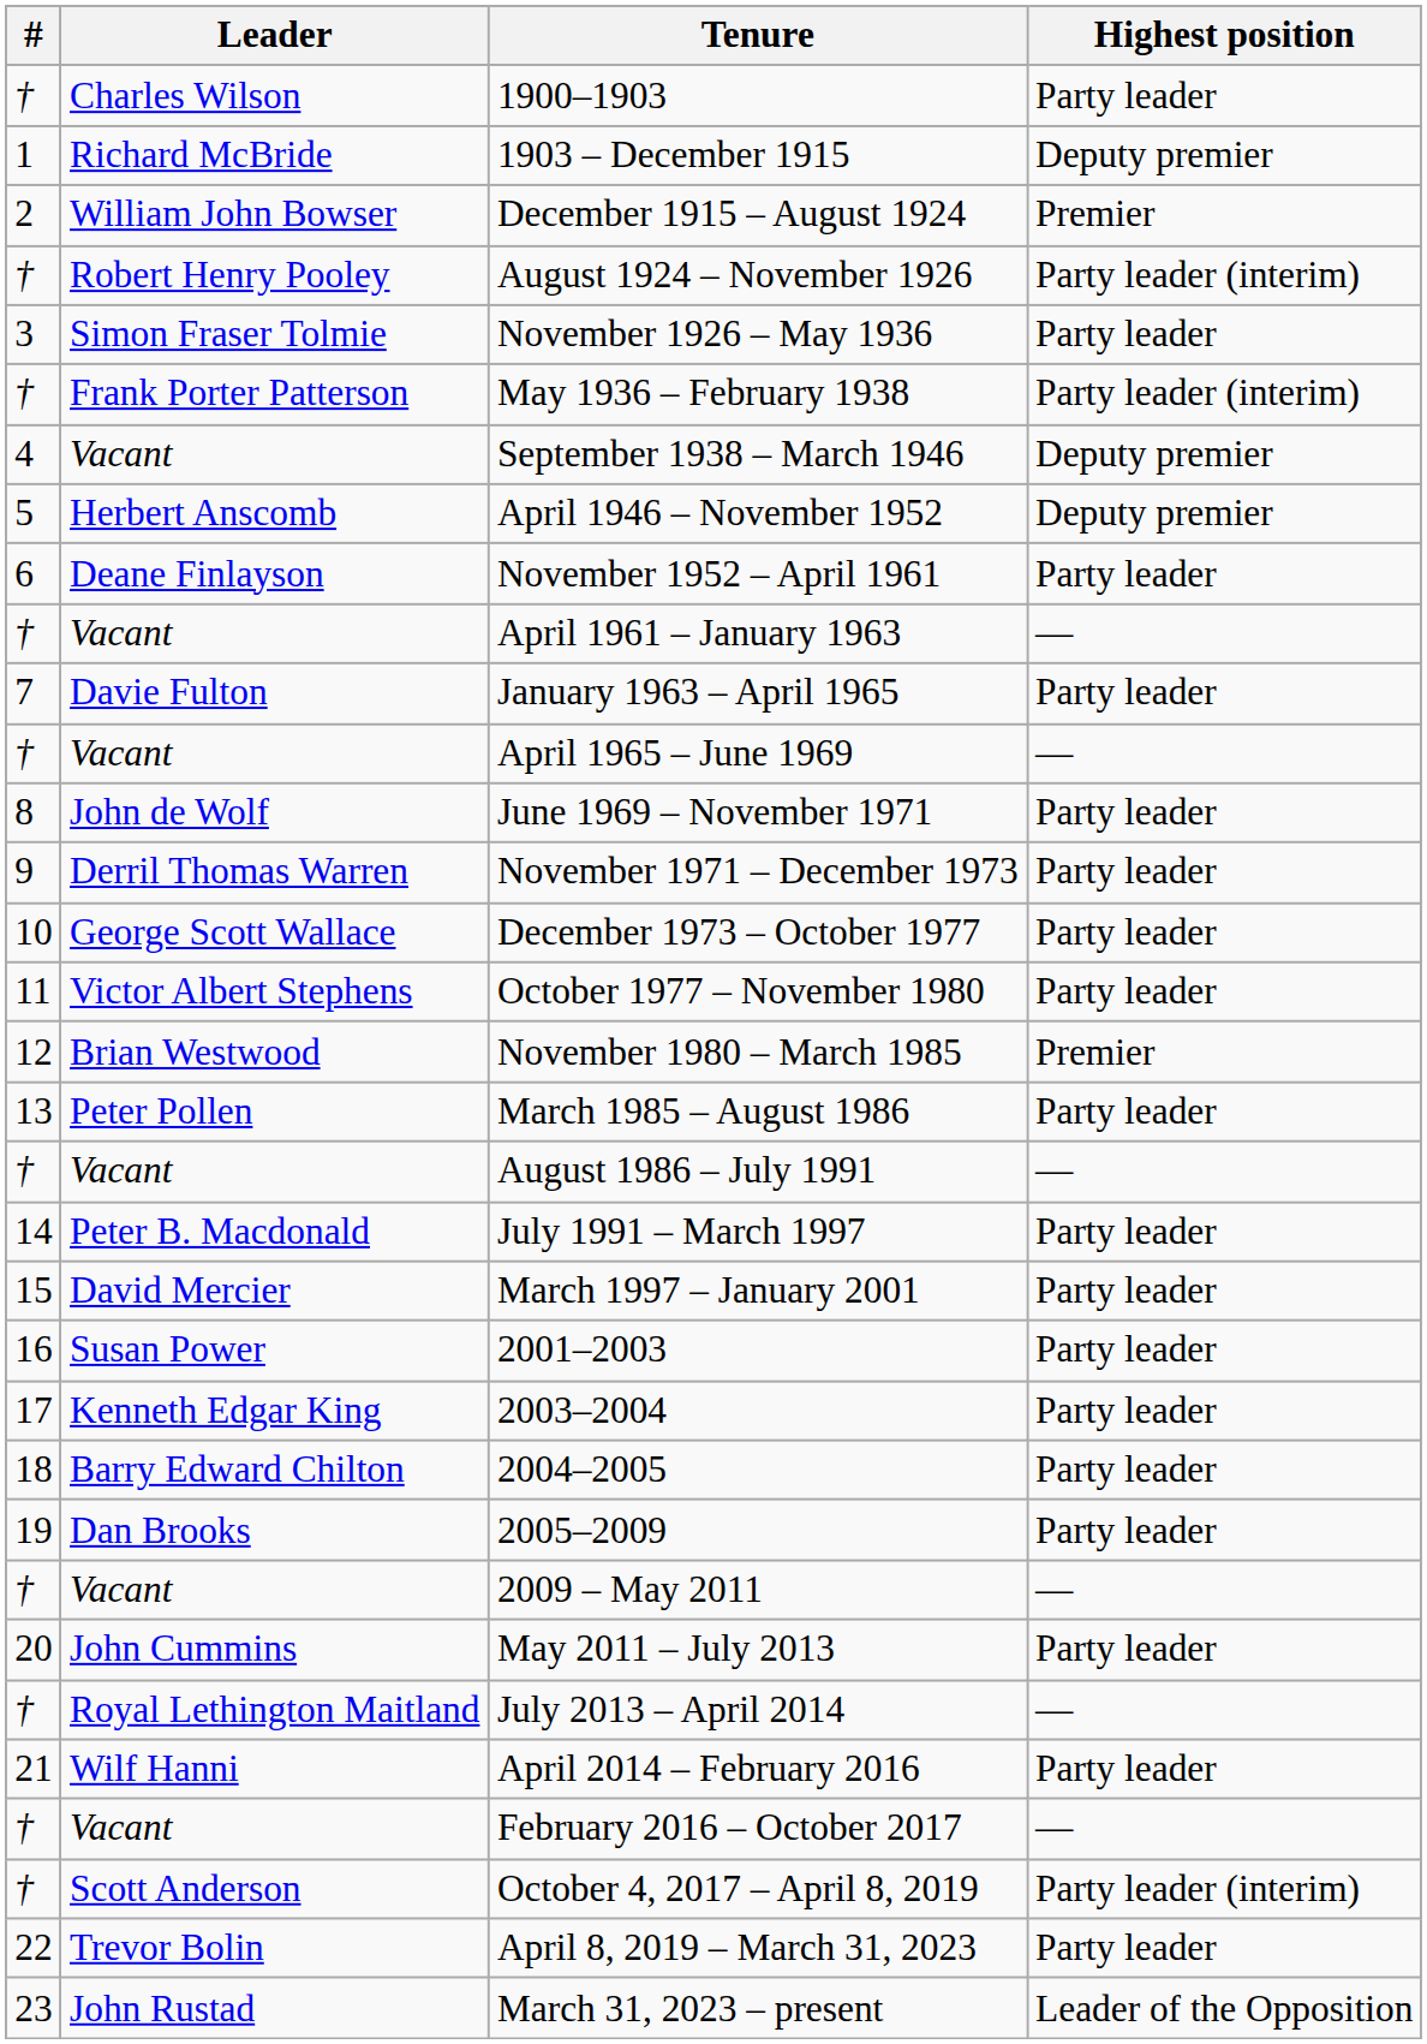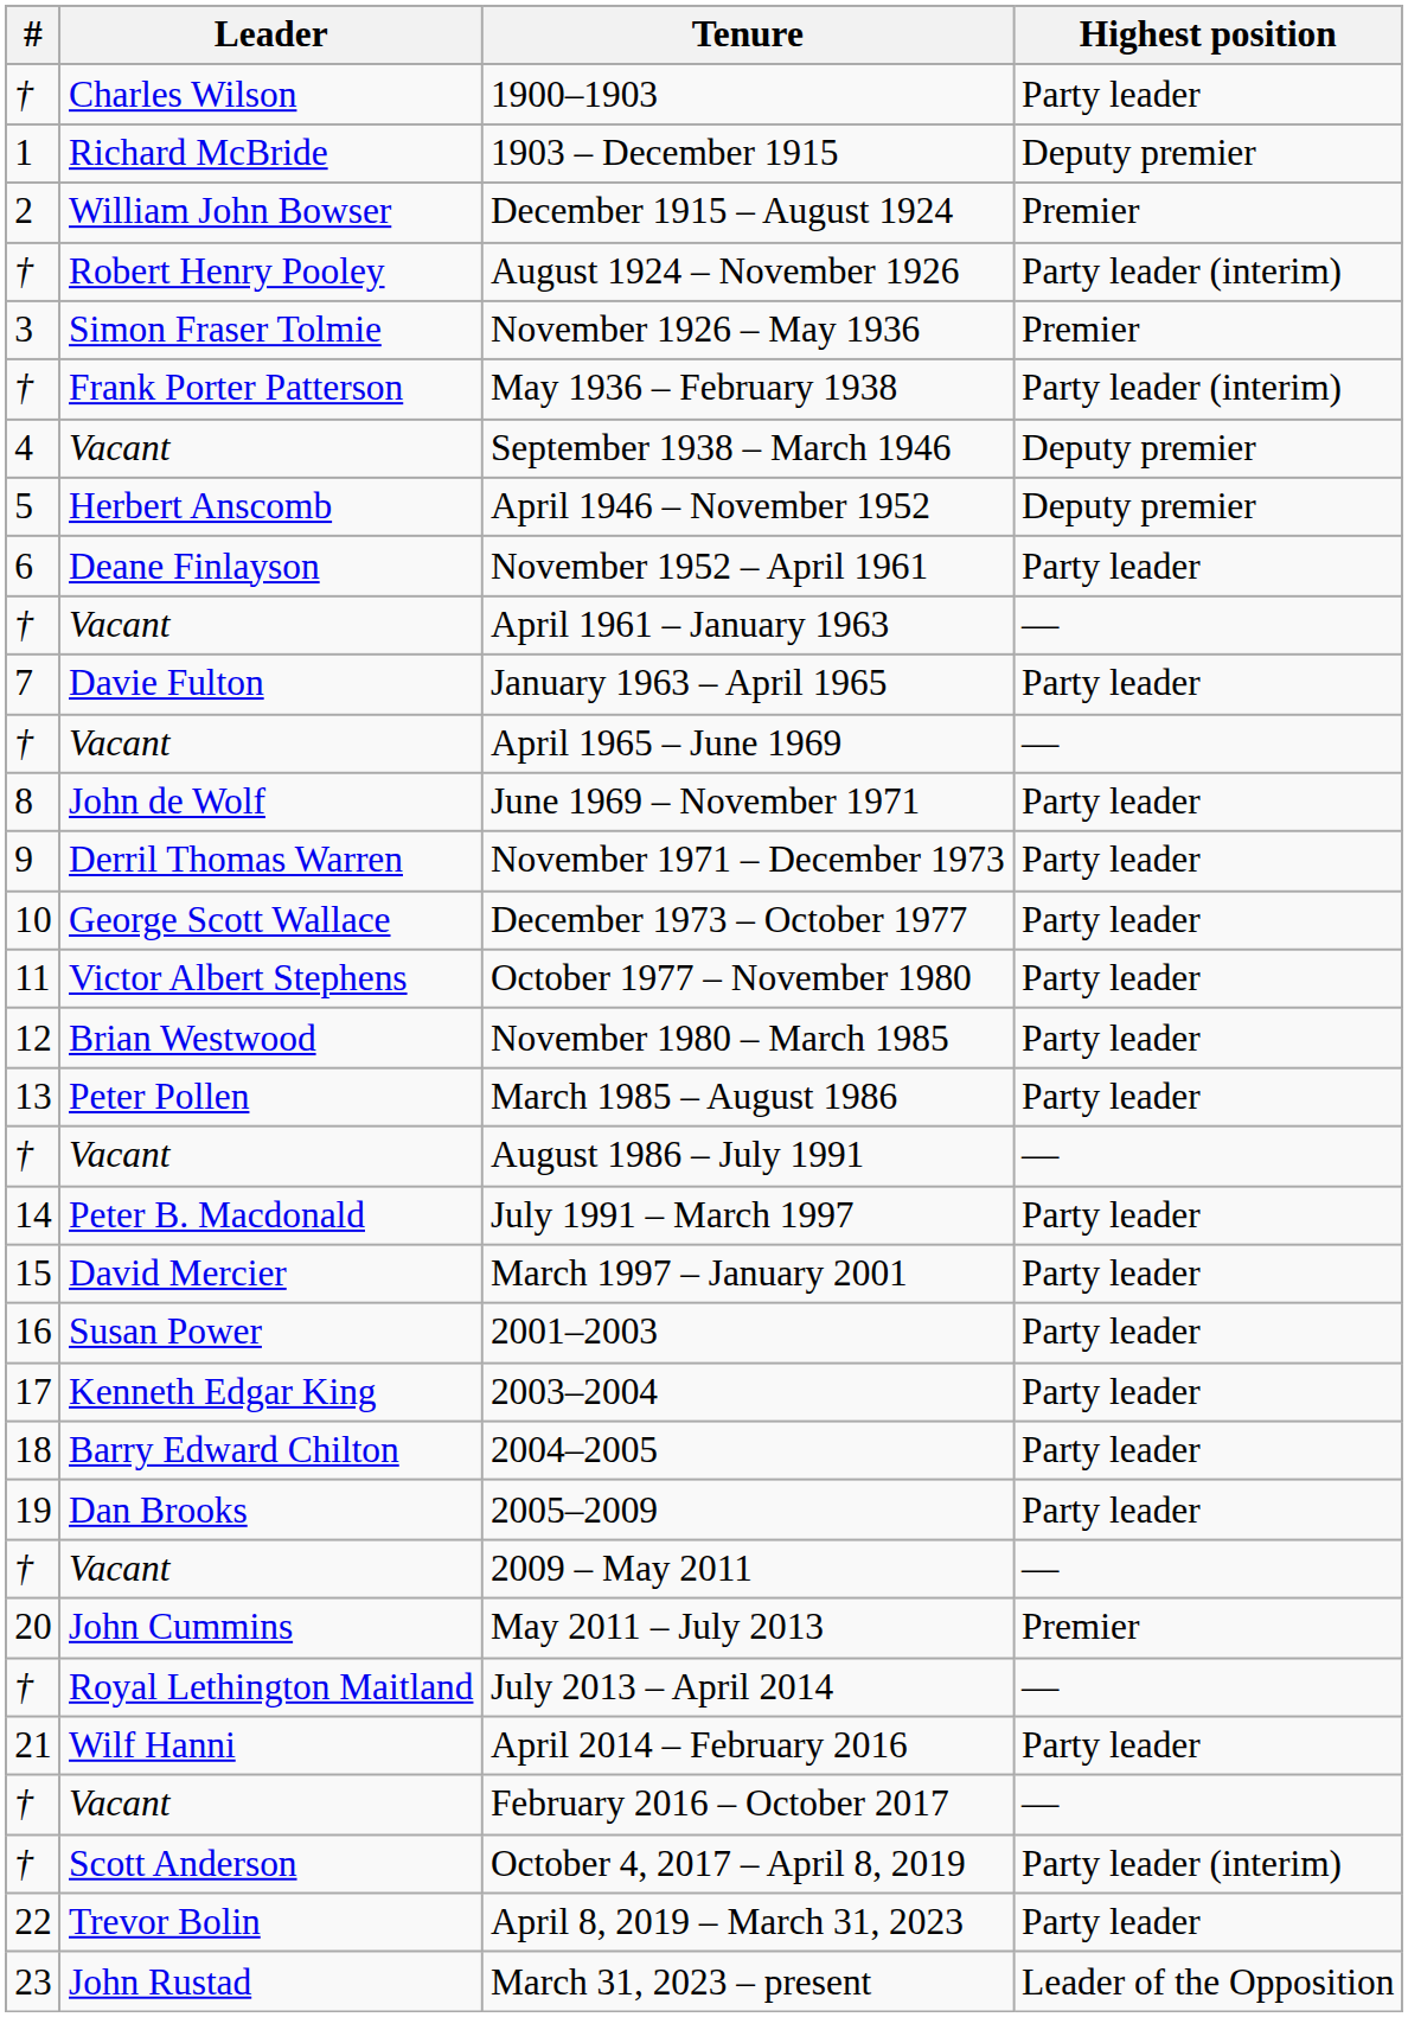November 1926 – May 1936 | Highest position: Party leader -> Premier
November 1980 – March 1985 | Highest position: Premier -> Party leader
May 2011 – July 2013 | Highest position: Party leader -> Premier
